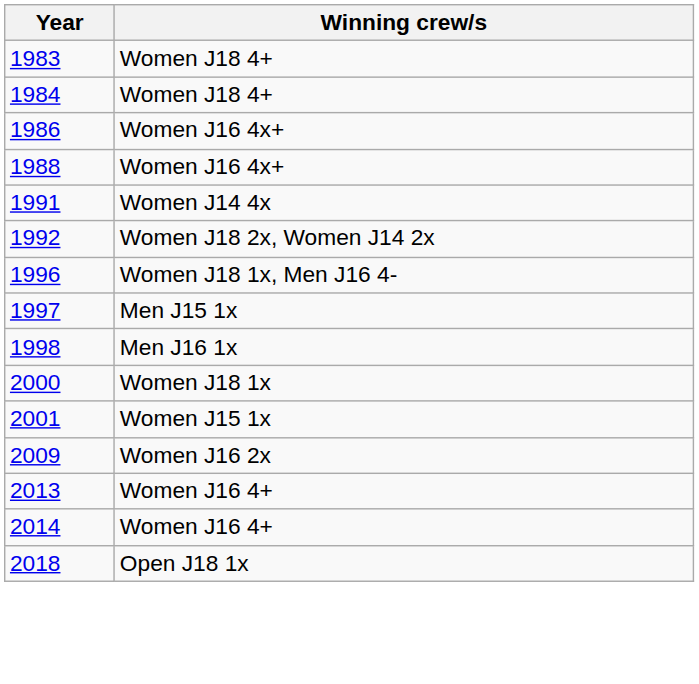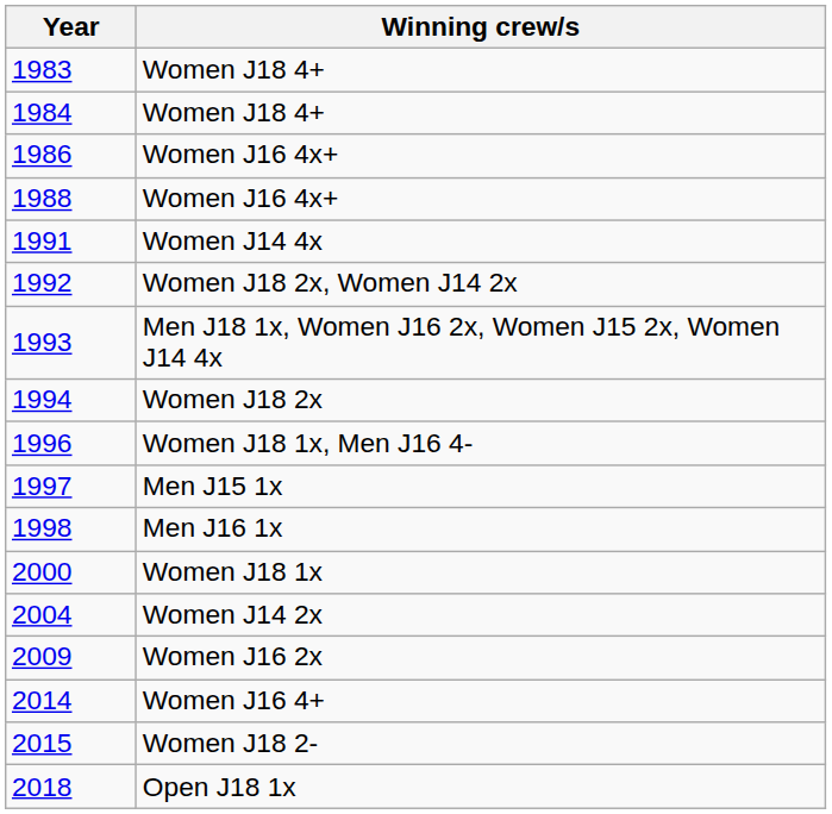+ row: 1993 | Men J18 1x, Women J16 2x, Women J15 2x, Women J14 4x
+ row: 1994 | Women J18 2x
- row: 2001 | Women J15 1x
+ row: 2004 | Women J14 2x
- row: 2013 | Women J16 4+
+ row: 2015 | Women J18 2-
